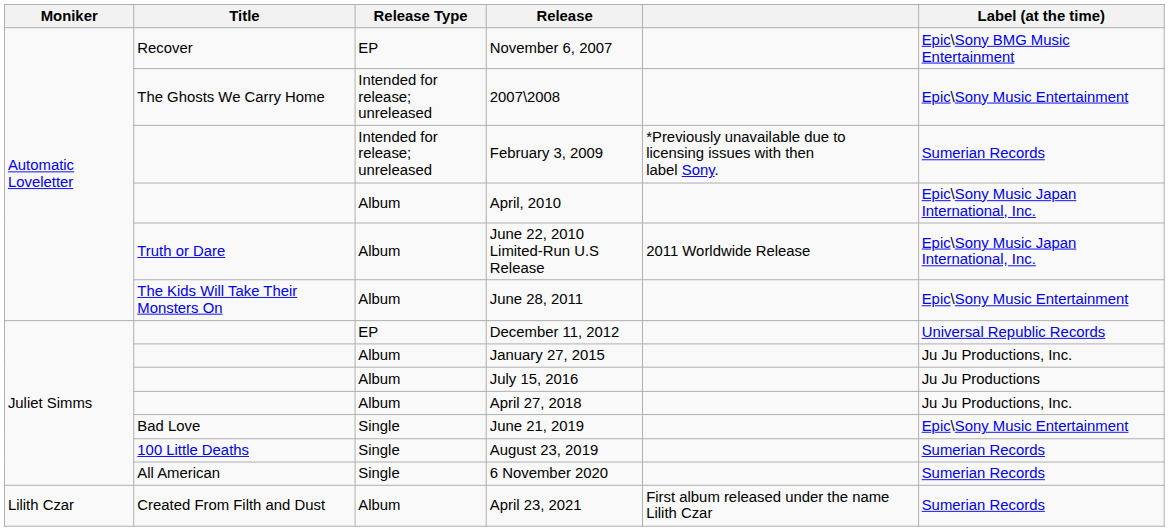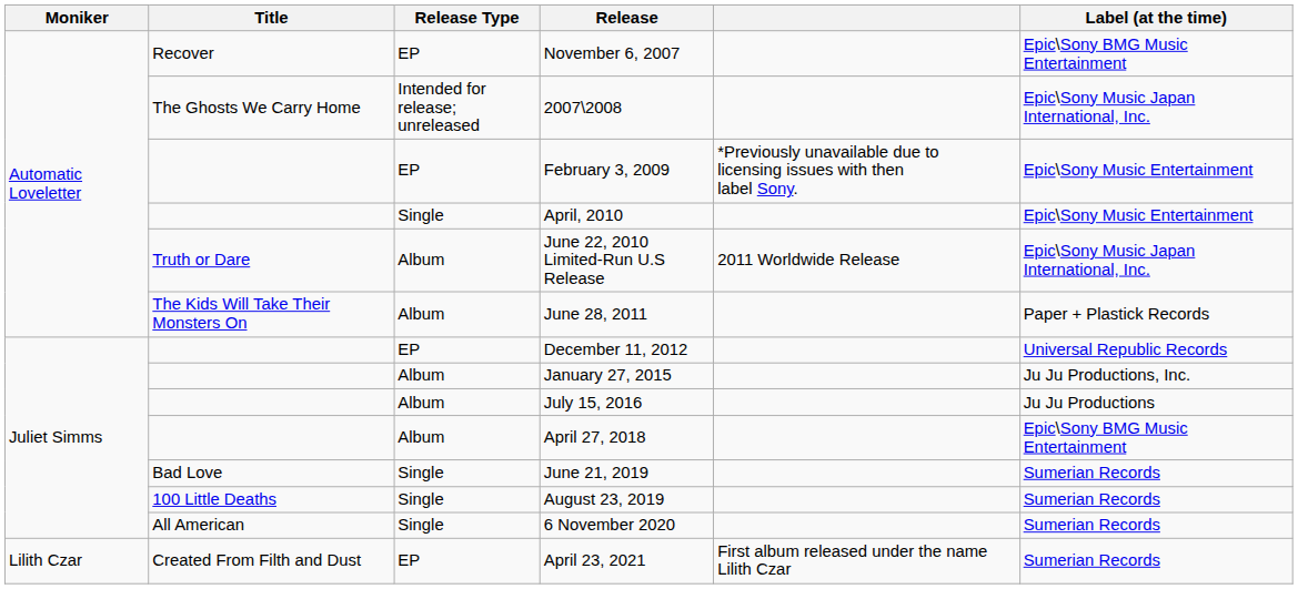2007\2008 | Label (at the time): Epic\Sony Music Entertainment -> Epic\Sony Music Japan International, Inc.
February 3, 2009 | Release Type: Intended for release; unreleased -> EP
February 3, 2009 | Label (at the time): Sumerian Records -> Epic\Sony Music Entertainment
April, 2010 | Release Type: Album -> Single
April, 2010 | Label (at the time): Epic\Sony Music Japan International, Inc. -> Epic\Sony Music Entertainment
June 28, 2011 | Label (at the time): Epic\Sony Music Entertainment -> Paper + Plastick Records
April 27, 2018 | Label (at the time): Ju Ju Productions, Inc. -> Epic\Sony BMG Music Entertainment
June 21, 2019 | Label (at the time): Epic\Sony Music Entertainment -> Sumerian Records
April 23, 2021 | Release Type: Album -> EP
